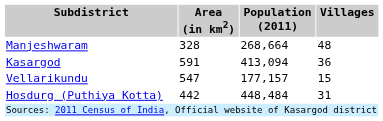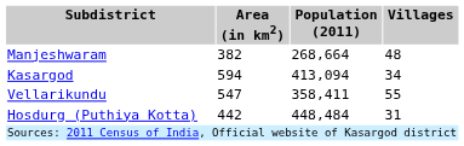Manjeshwaram | Area (in km2): 328 -> 382
Kasargod | Area (in km2): 591 -> 594
Kasargod | Villages: 36 -> 34
Vellarikundu | Population (2011): 177,157 -> 358,411
Vellarikundu | Villages: 15 -> 55
